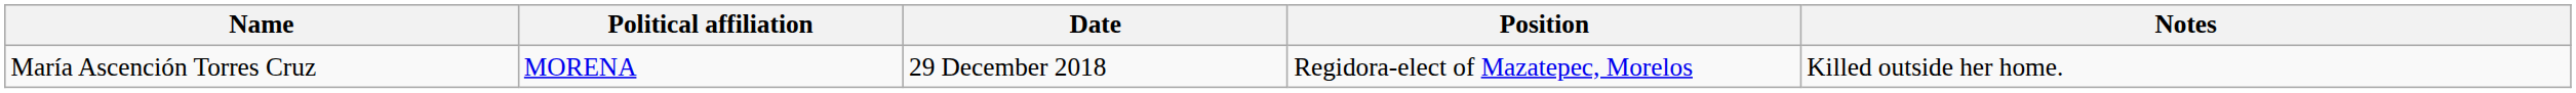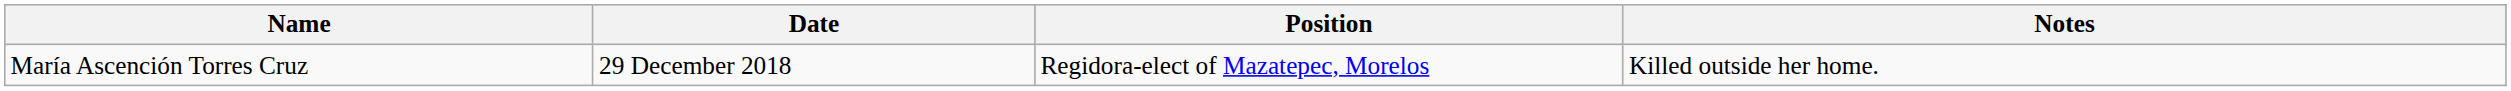- column: Political affiliation | MORENA
